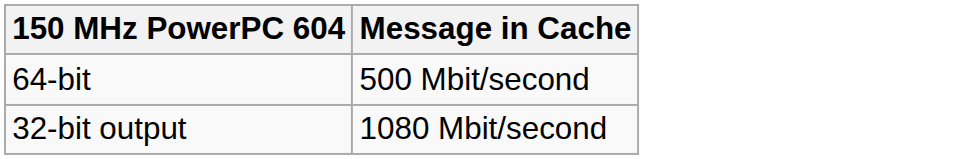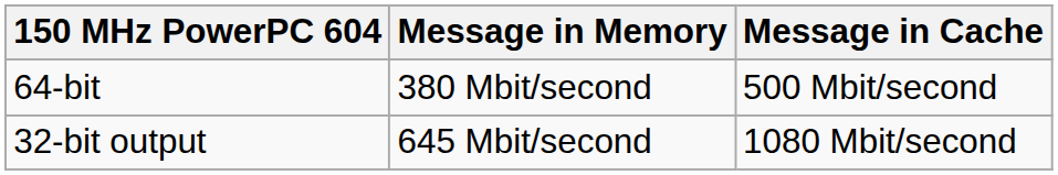+ column: Message in Memory | 380 Mbit/second | 645 Mbit/second
